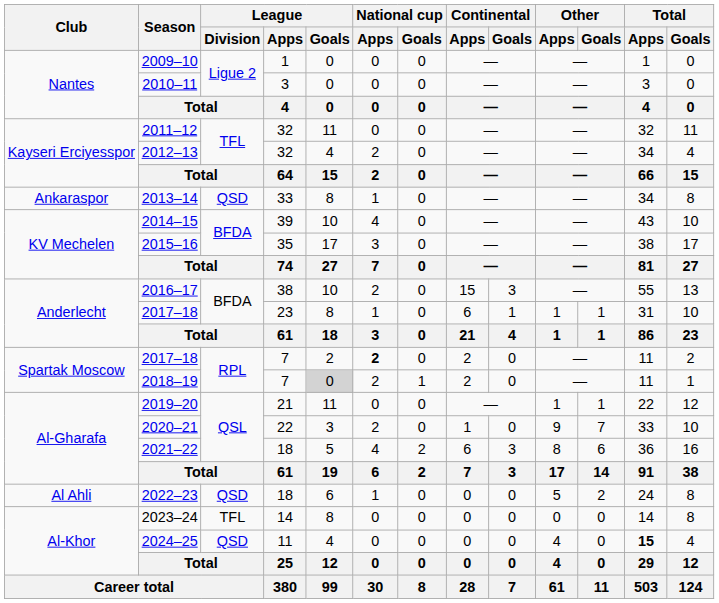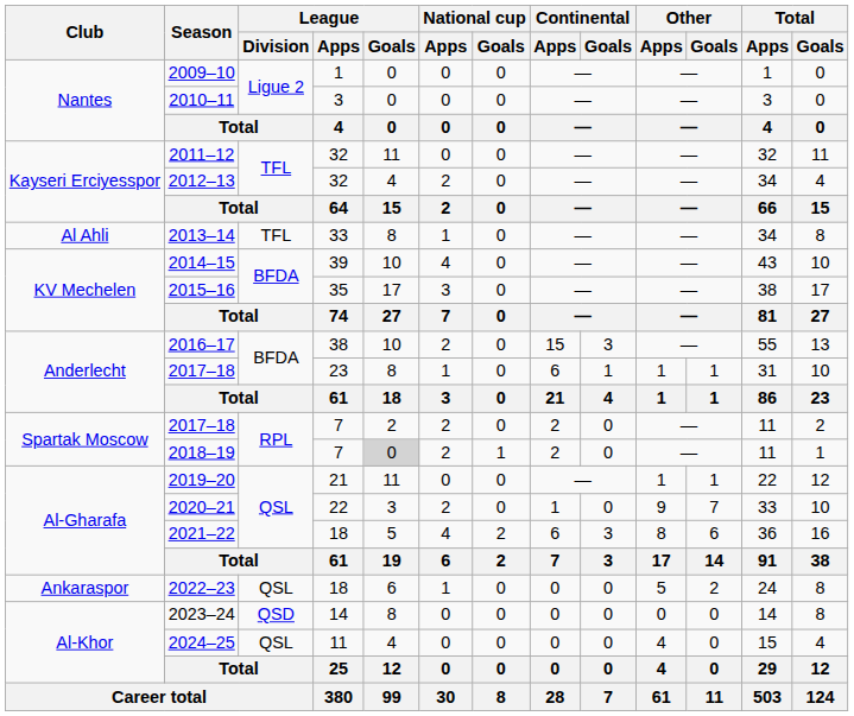2013–14 | Club: Ankaraspor -> Al Ahli
2013–14 | League / Division: QSD -> TFL
2017–18 / 7 | National cup / Apps: bold -> normal
2022–23 | Club: Al Ahli -> Ankaraspor
2022–23 | League / Division: QSD -> QSL
2023–24 | League / Division: TFL -> QSD
2024–25 | League / Division: QSD -> QSL
2024–25 | Total / Apps: bold -> normal
